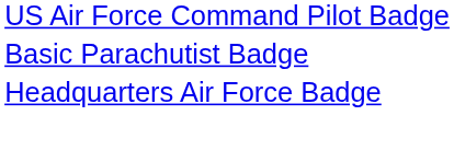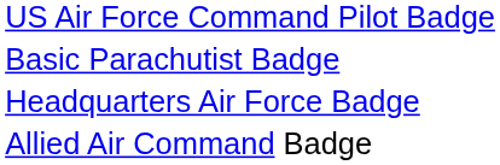+ row: Allied Air Command Badge
